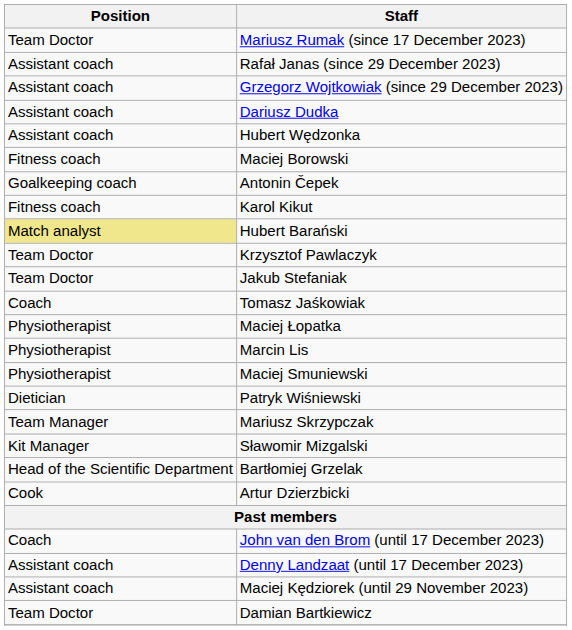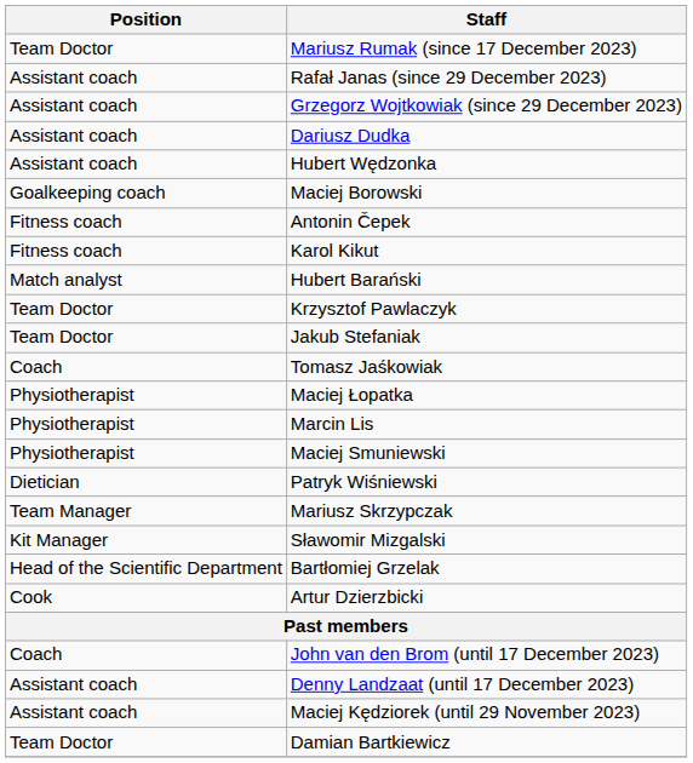Maciej Borowski | Position: Fitness coach -> Goalkeeping coach
Antonin Čepek | Position: Goalkeeping coach -> Fitness coach
Hubert Barański | Position: khaki background -> no background
